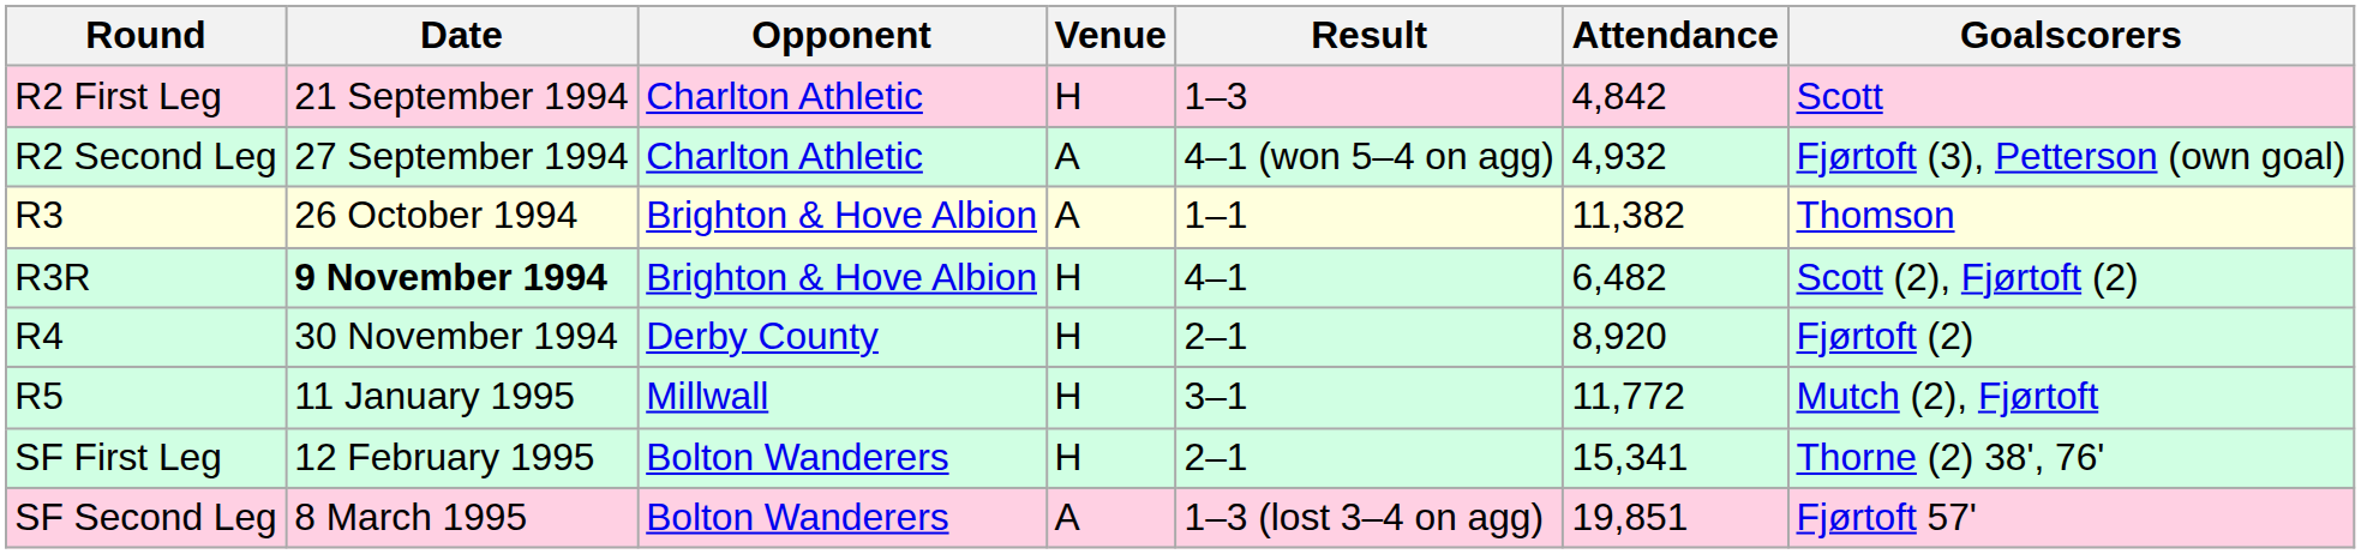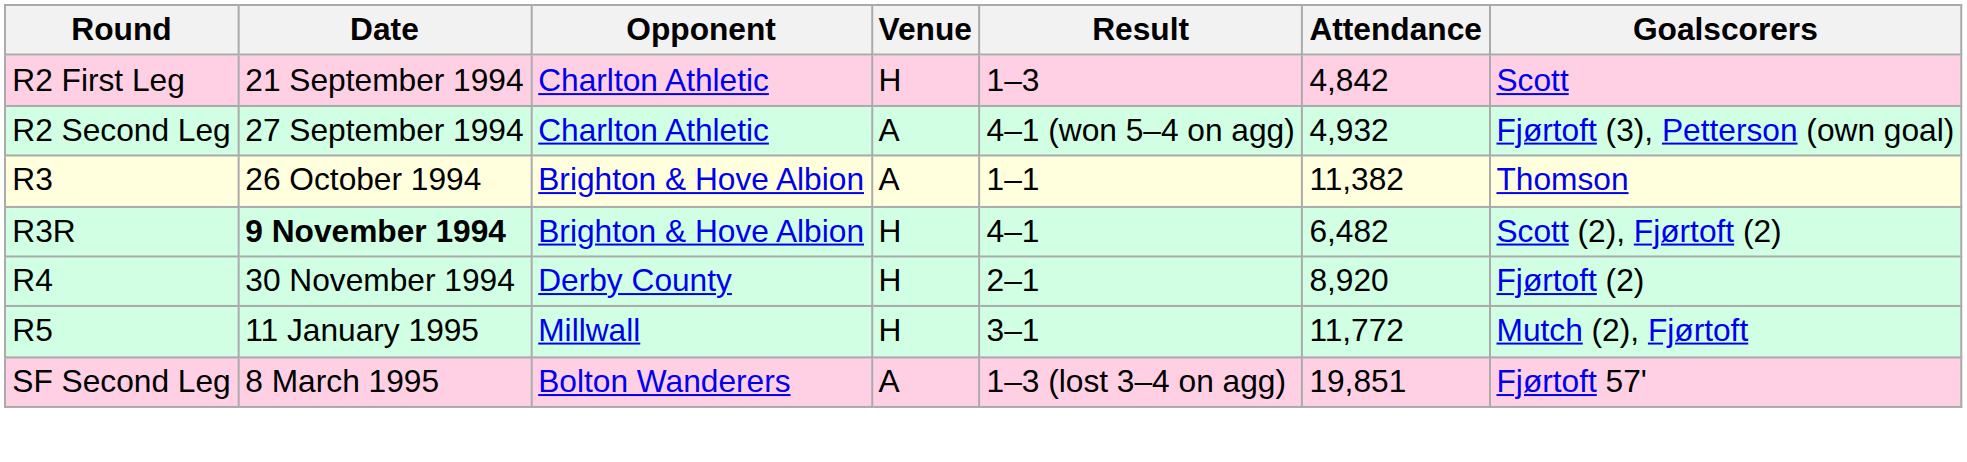- row: SF First Leg | 12 February 1995 | Bolton Wanderers | H | 2–1 | 15,341 | Thorne (2) 38', 76'
